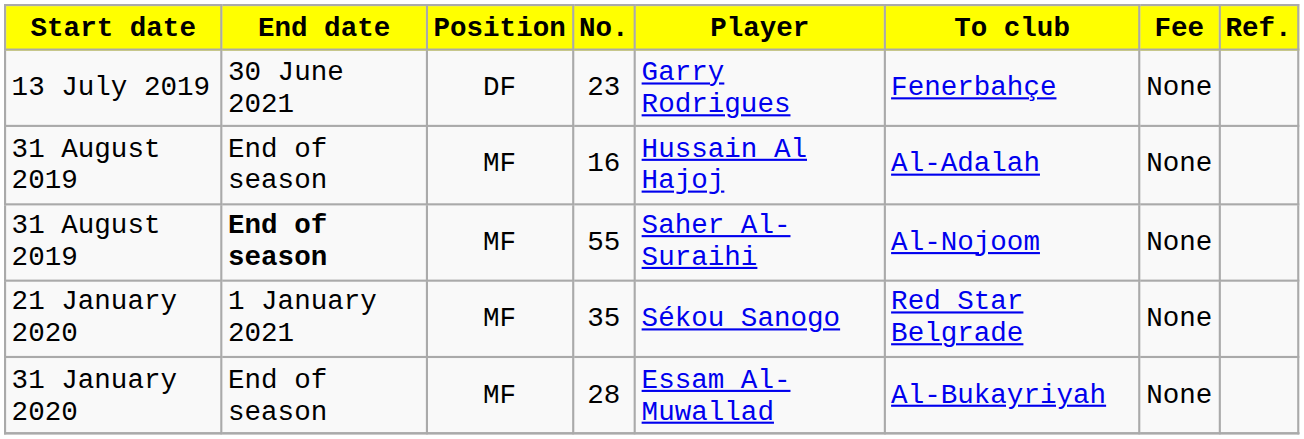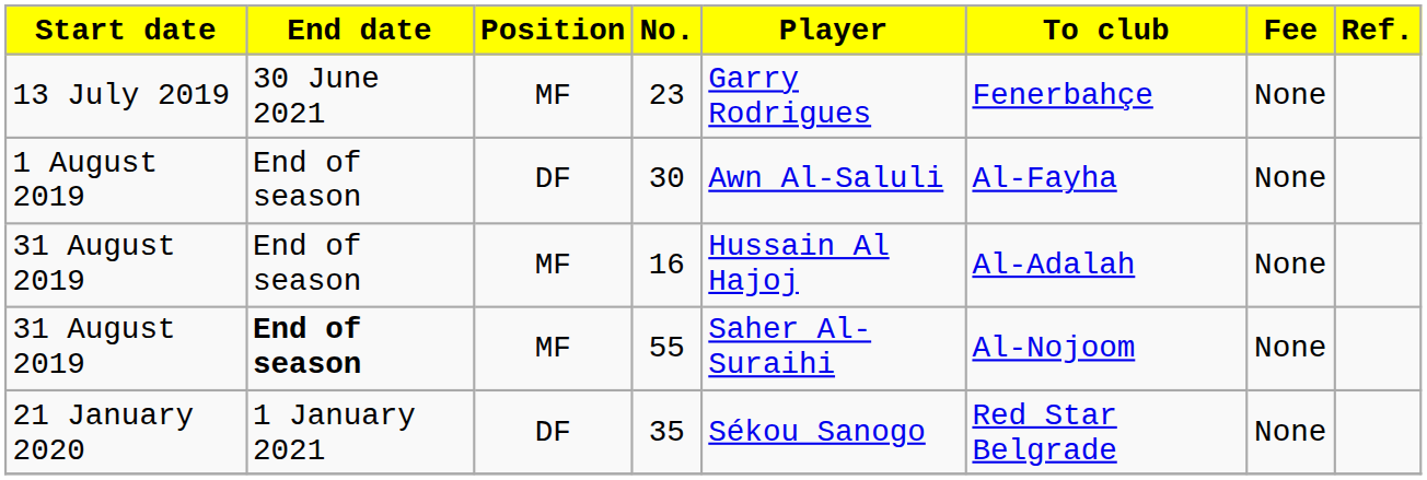23 | Position: DF -> MF
+ row: 1 August 2019 | End of season | DF | 30 | Awn Al-Saluli | Al-Fayha | None
35 | Position: MF -> DF
- row: 31 January 2020 | End of season | MF | 28 | Essam Al-Muwallad | Al-Bukayriyah | None
